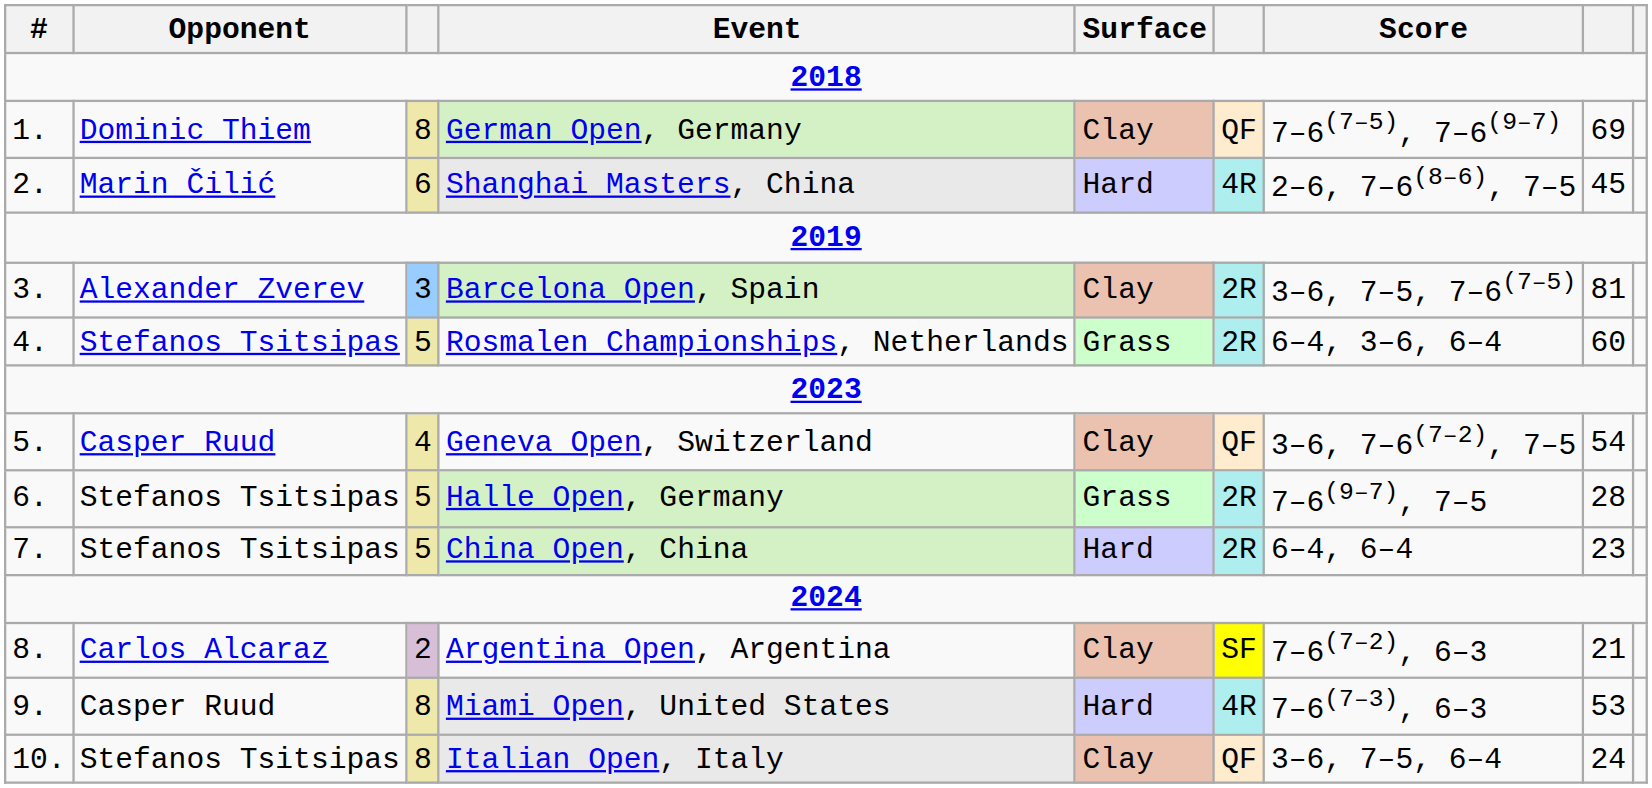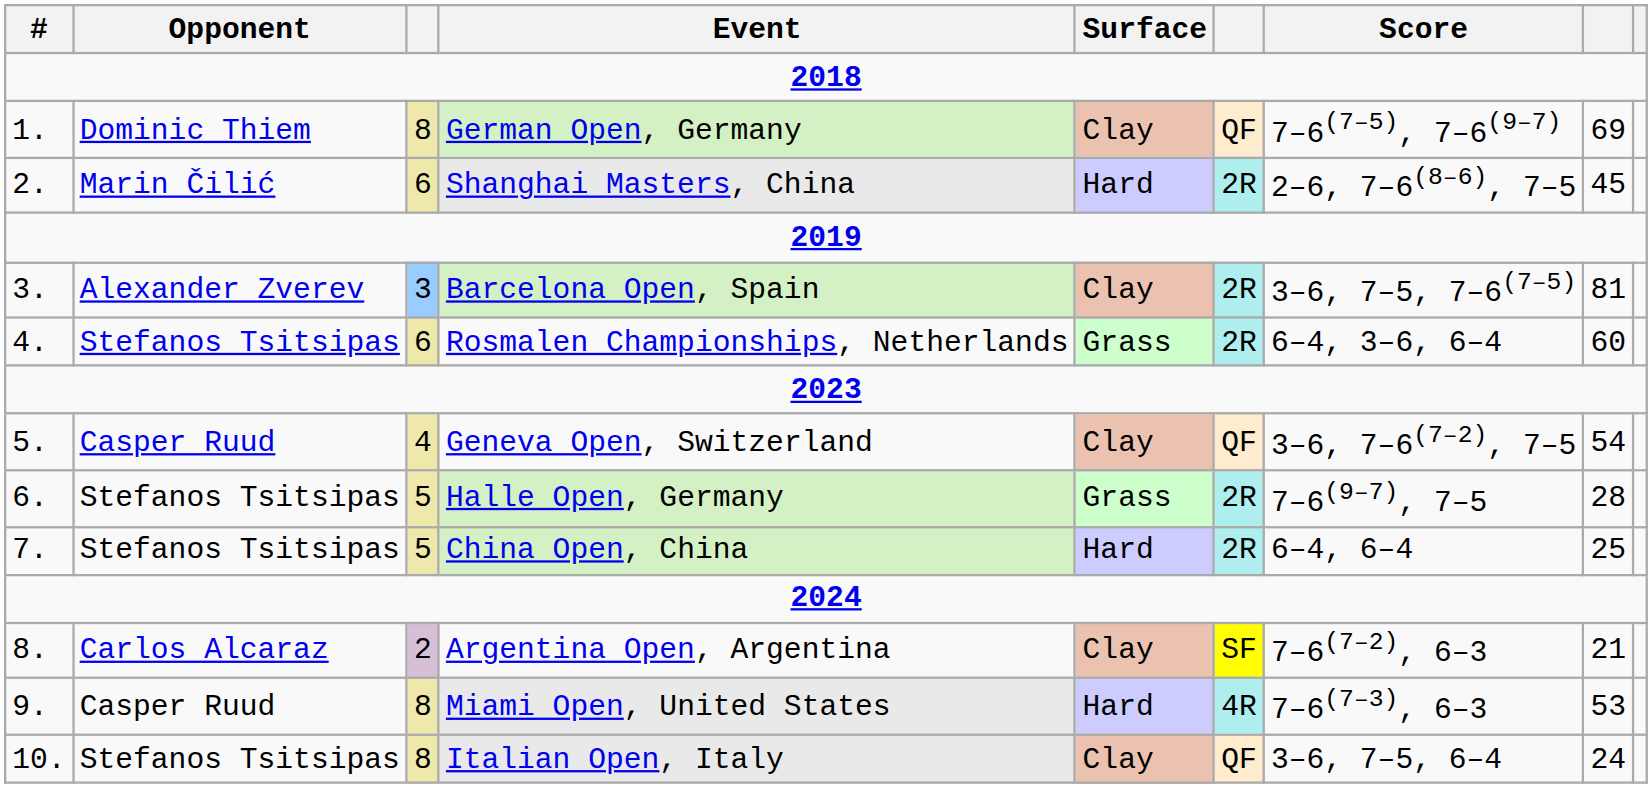Shanghai Masters, China | column 6: 4R -> 2R
Rosmalen Championships, Netherlands | column 3: 5 -> 6
China Open, China | column 8: 23 -> 25
